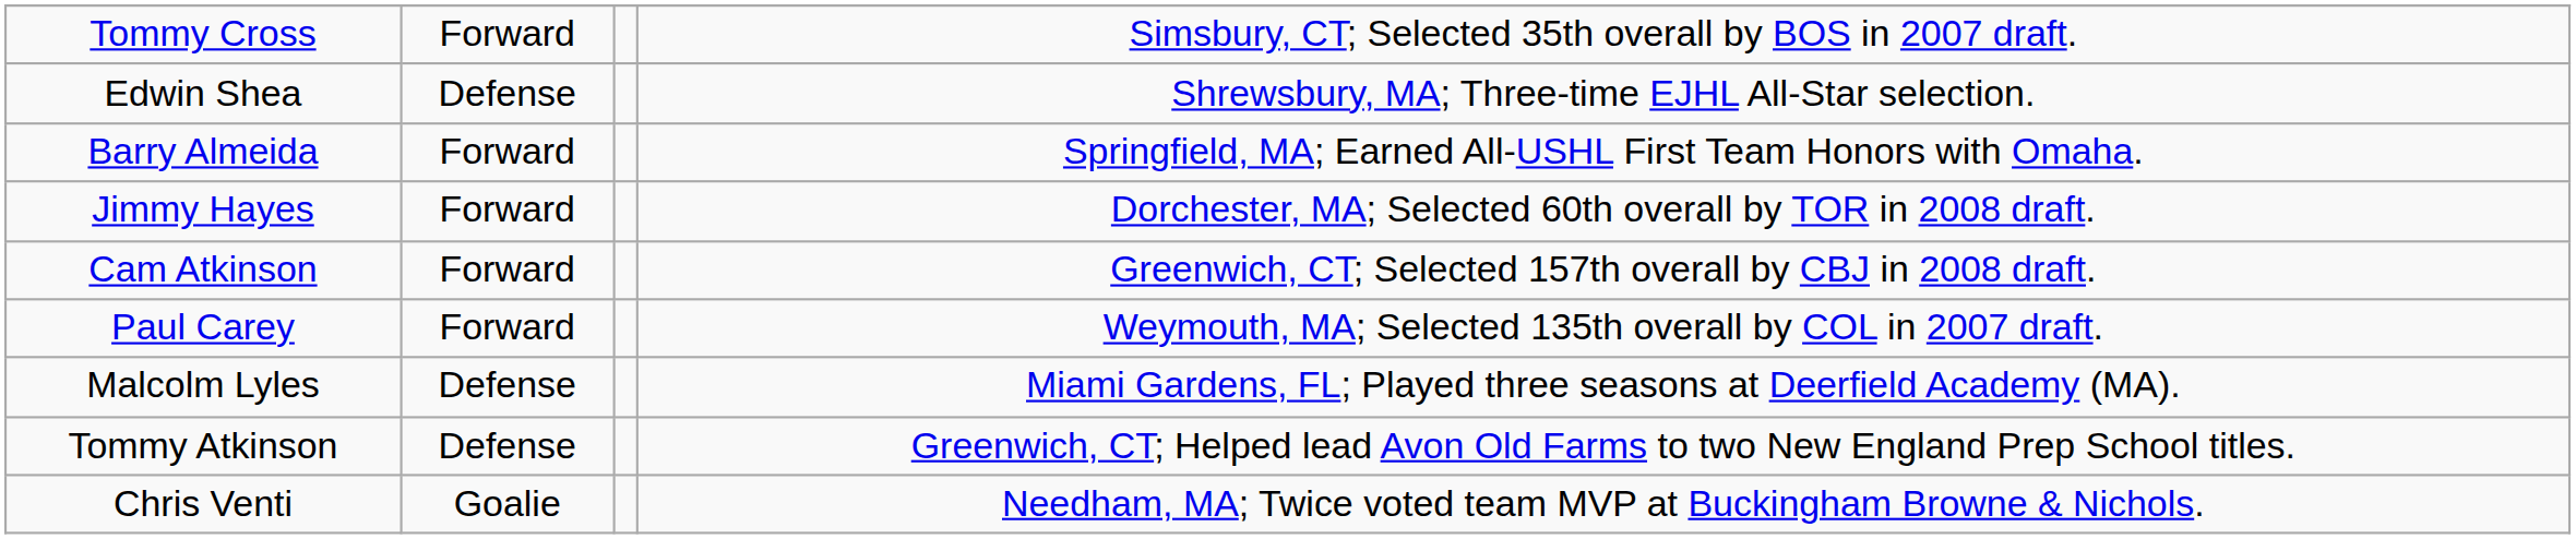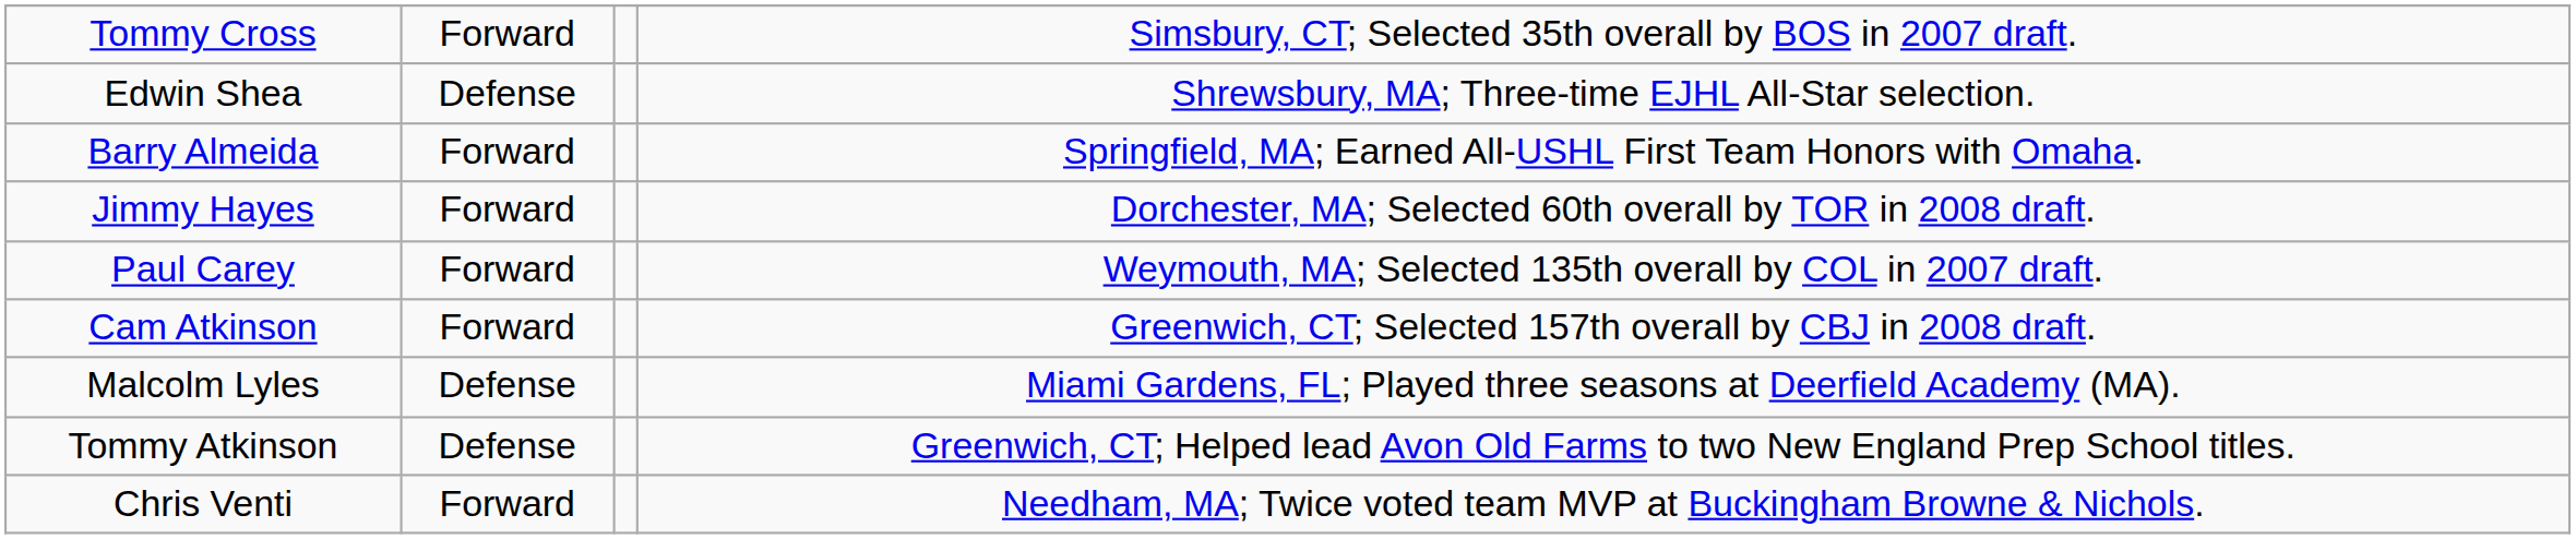rows swapped: Cam Atkinson <-> Paul Carey
Chris Venti | column 2: Goalie -> Forward
